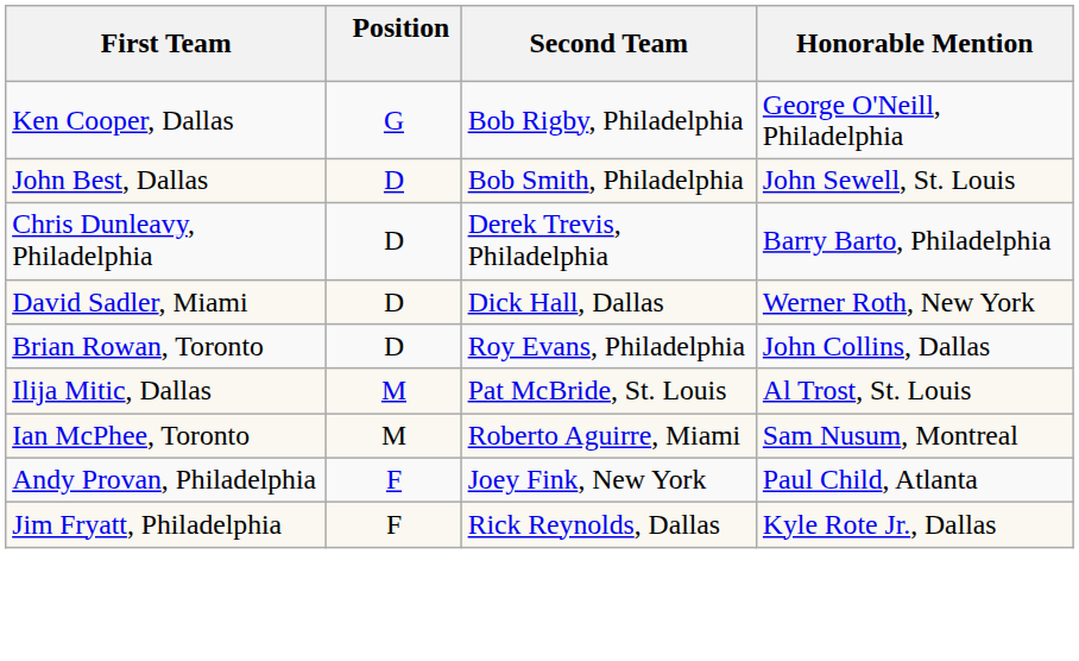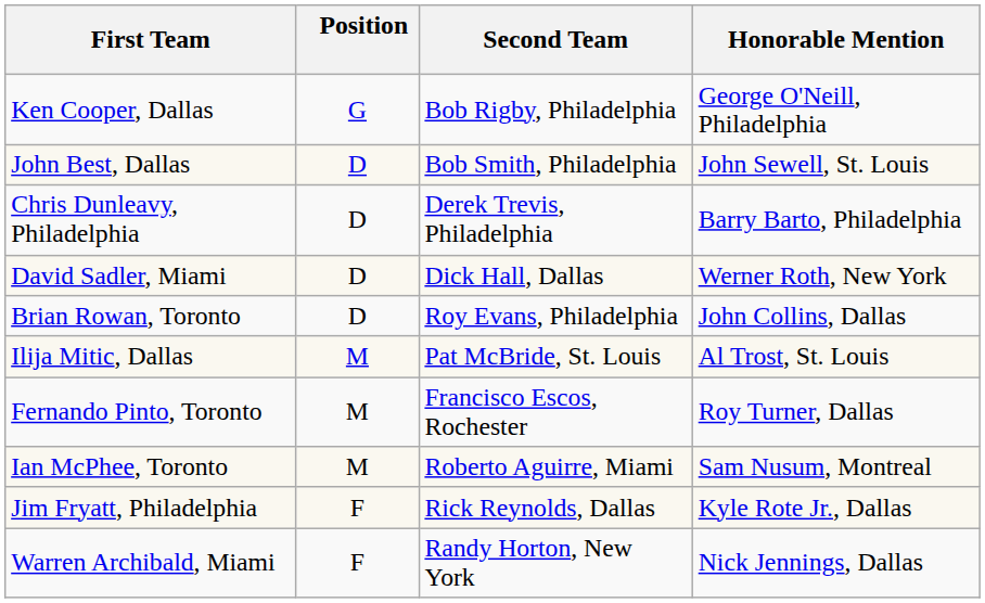+ row: Fernando Pinto, Toronto | M | Francisco Escos, Rochester | Roy Turner, Dallas
- row: Andy Provan, Philadelphia | F | Joey Fink, New York | Paul Child, Atlanta
+ row: Warren Archibald, Miami | F | Randy Horton, New York | Nick Jennings, Dallas
